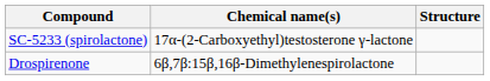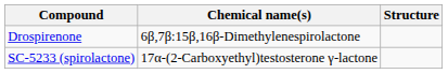rows swapped: SC-5233 (spirolactone) <-> Drospirenone
